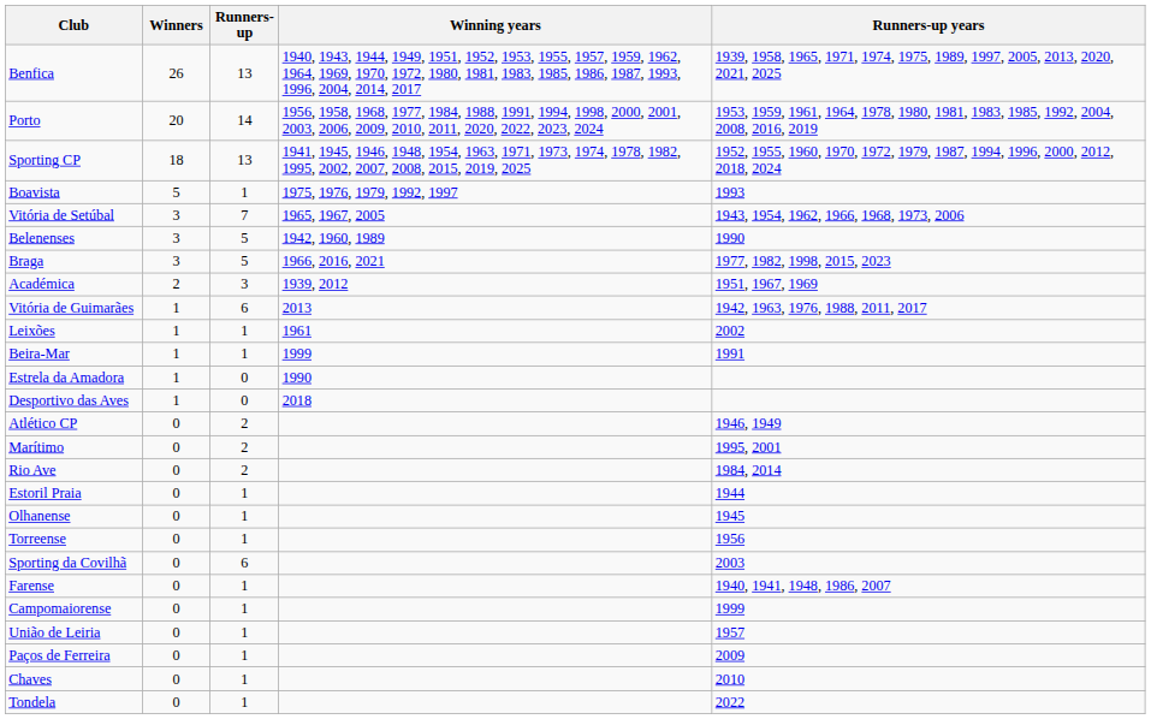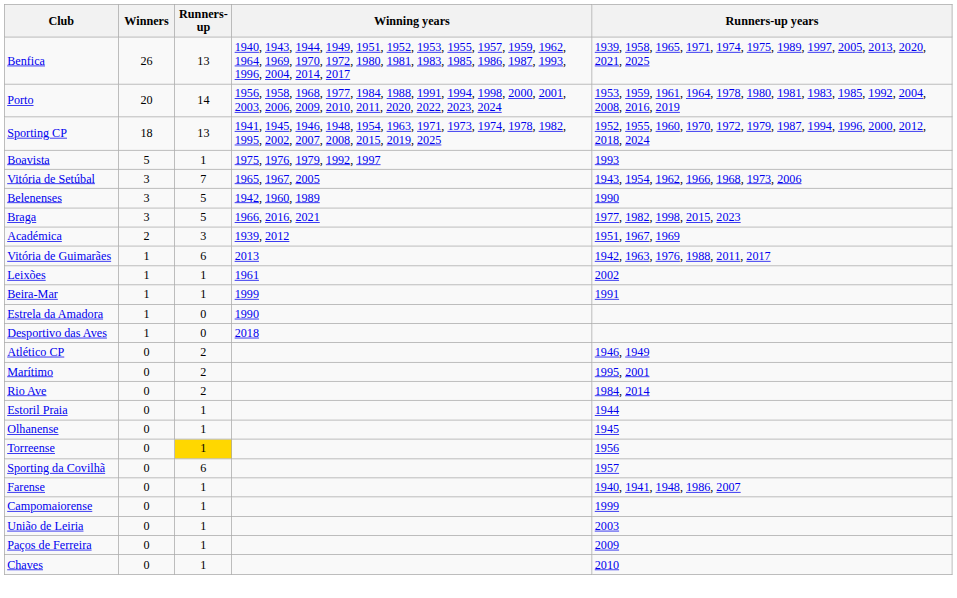Torreense | Runners-up: no background -> gold background
Sporting da Covilhã | Runners-up years: 2003 -> 1957
União de Leiria | Runners-up years: 1957 -> 2003
- row: Tondela | 0 | 1 | 2022
